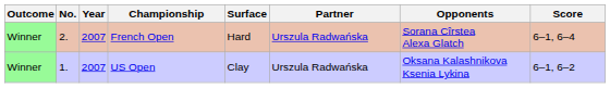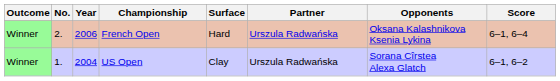French Open | Year: 2007 -> 2006
French Open | Opponents: Sorana Cîrstea Alexa Glatch -> Oksana Kalashnikova Ksenia Lykina
US Open | Year: 2007 -> 2004
US Open | Opponents: Oksana Kalashnikova Ksenia Lykina -> Sorana Cîrstea Alexa Glatch
